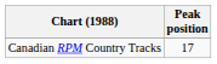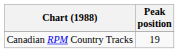Canadian RPM Country Tracks | Peak position: 17 -> 19
